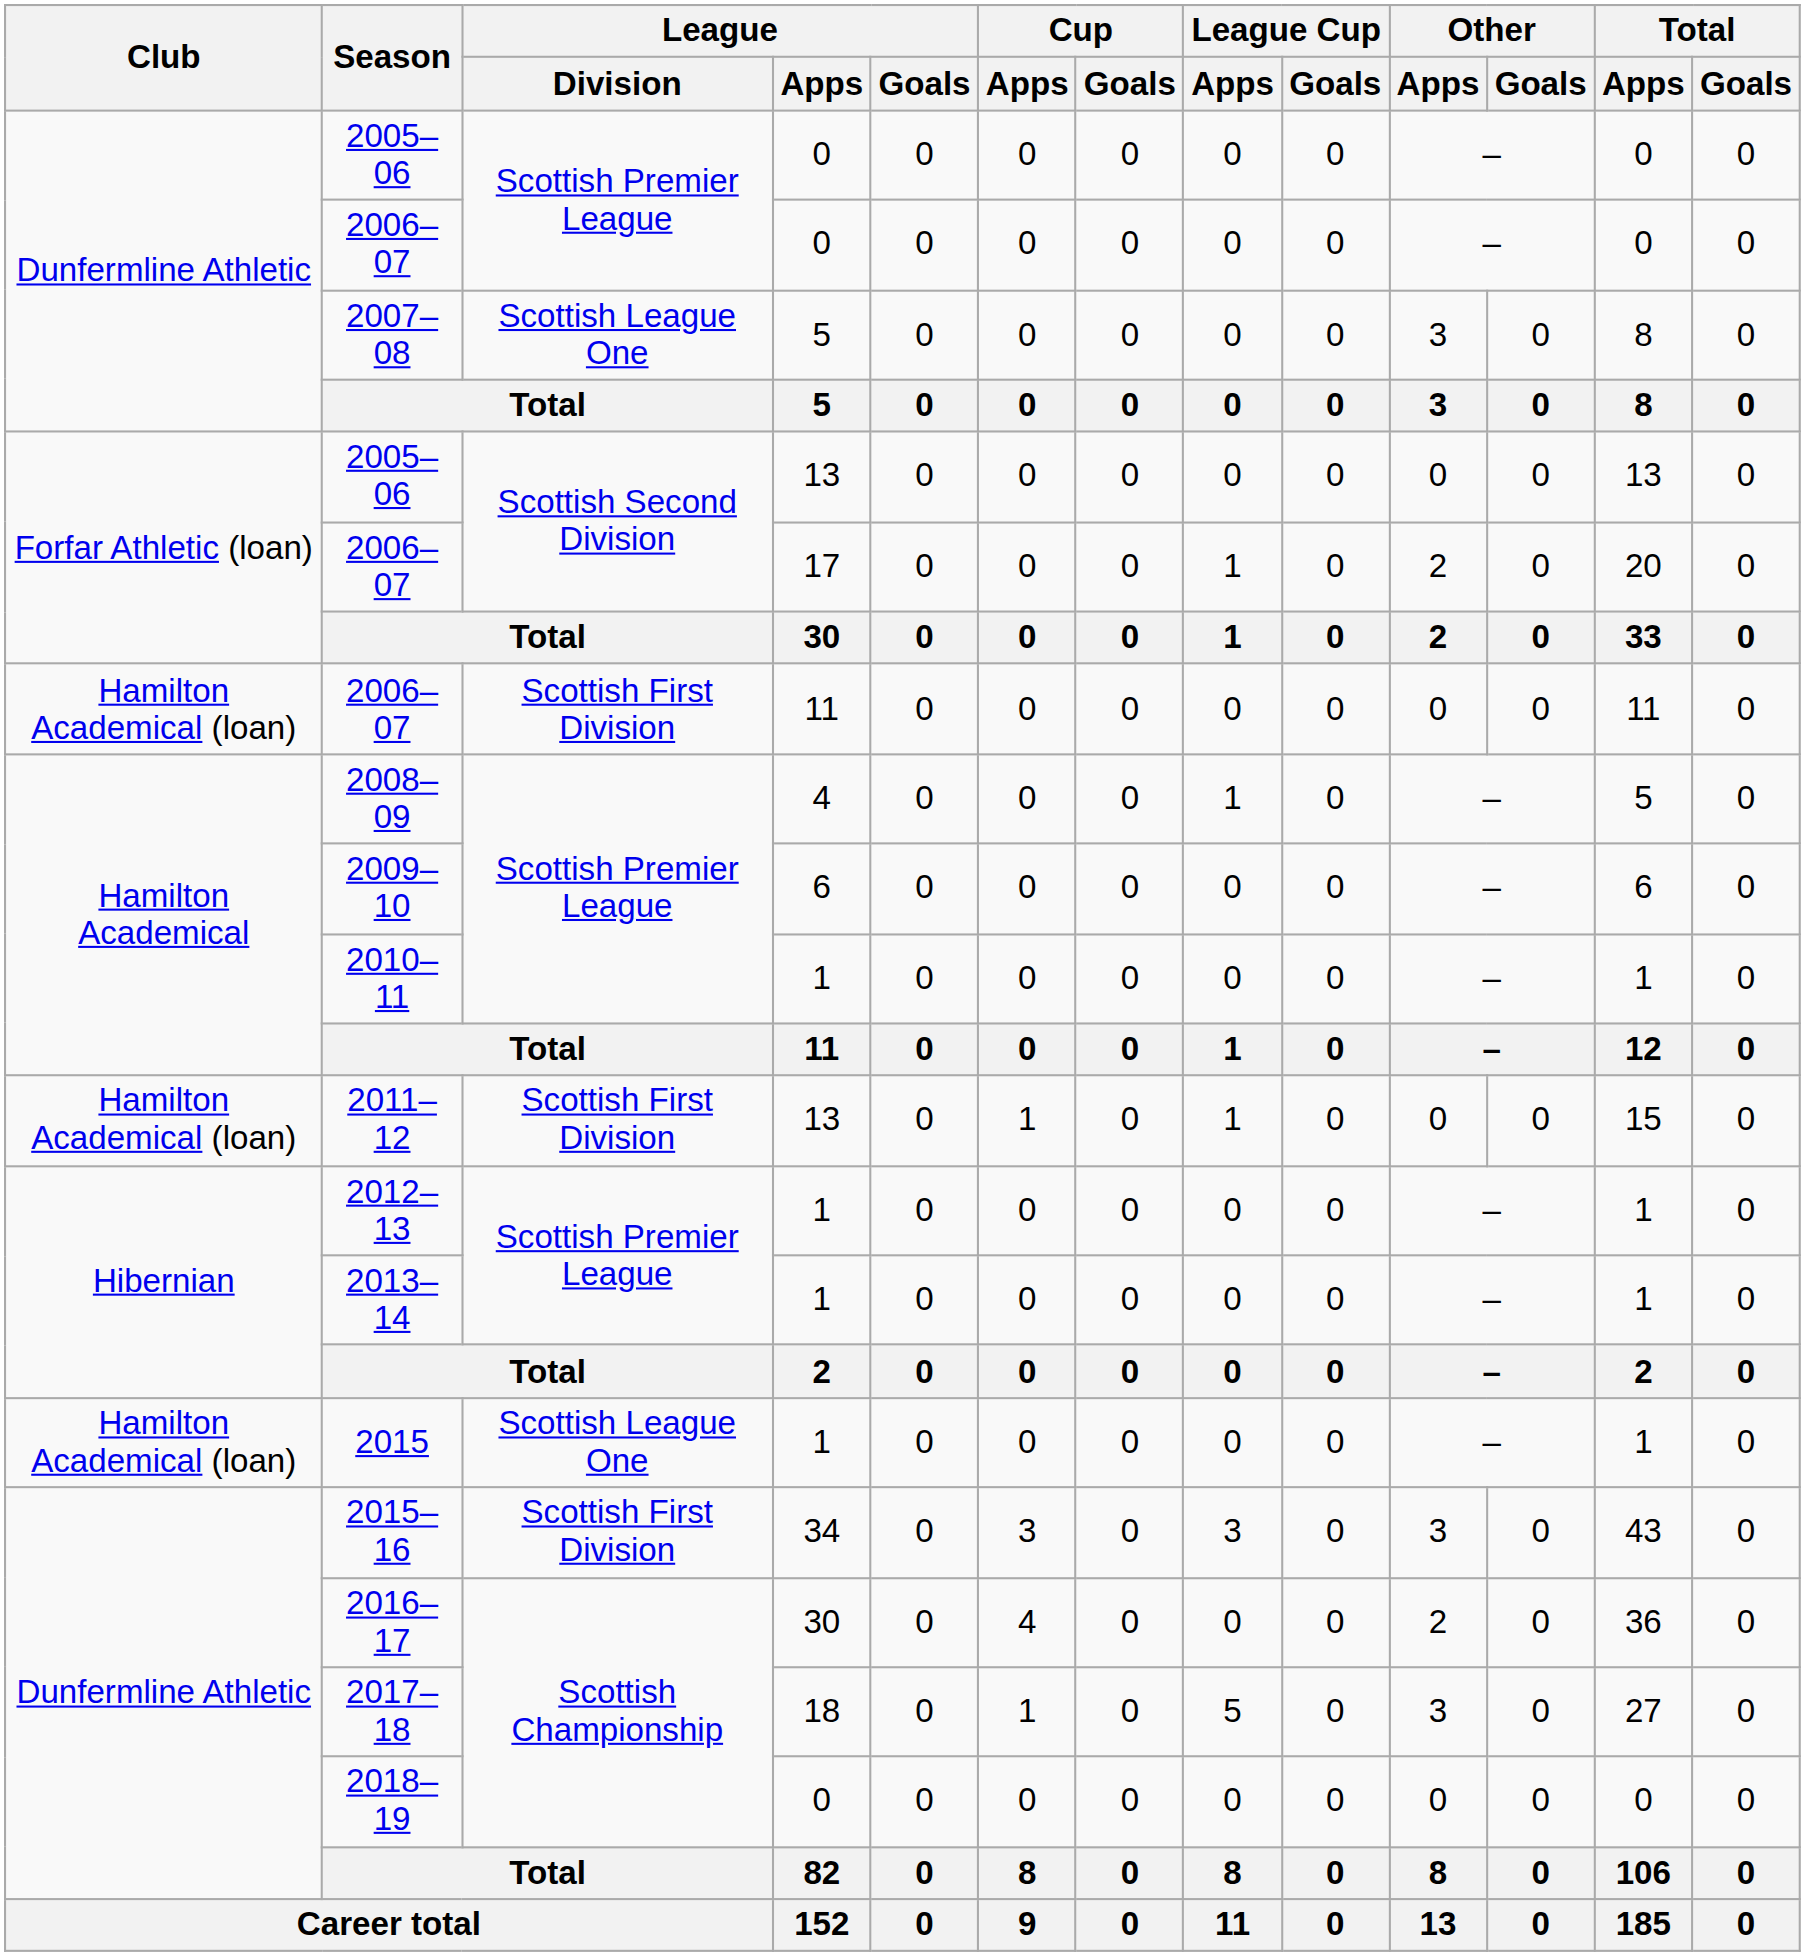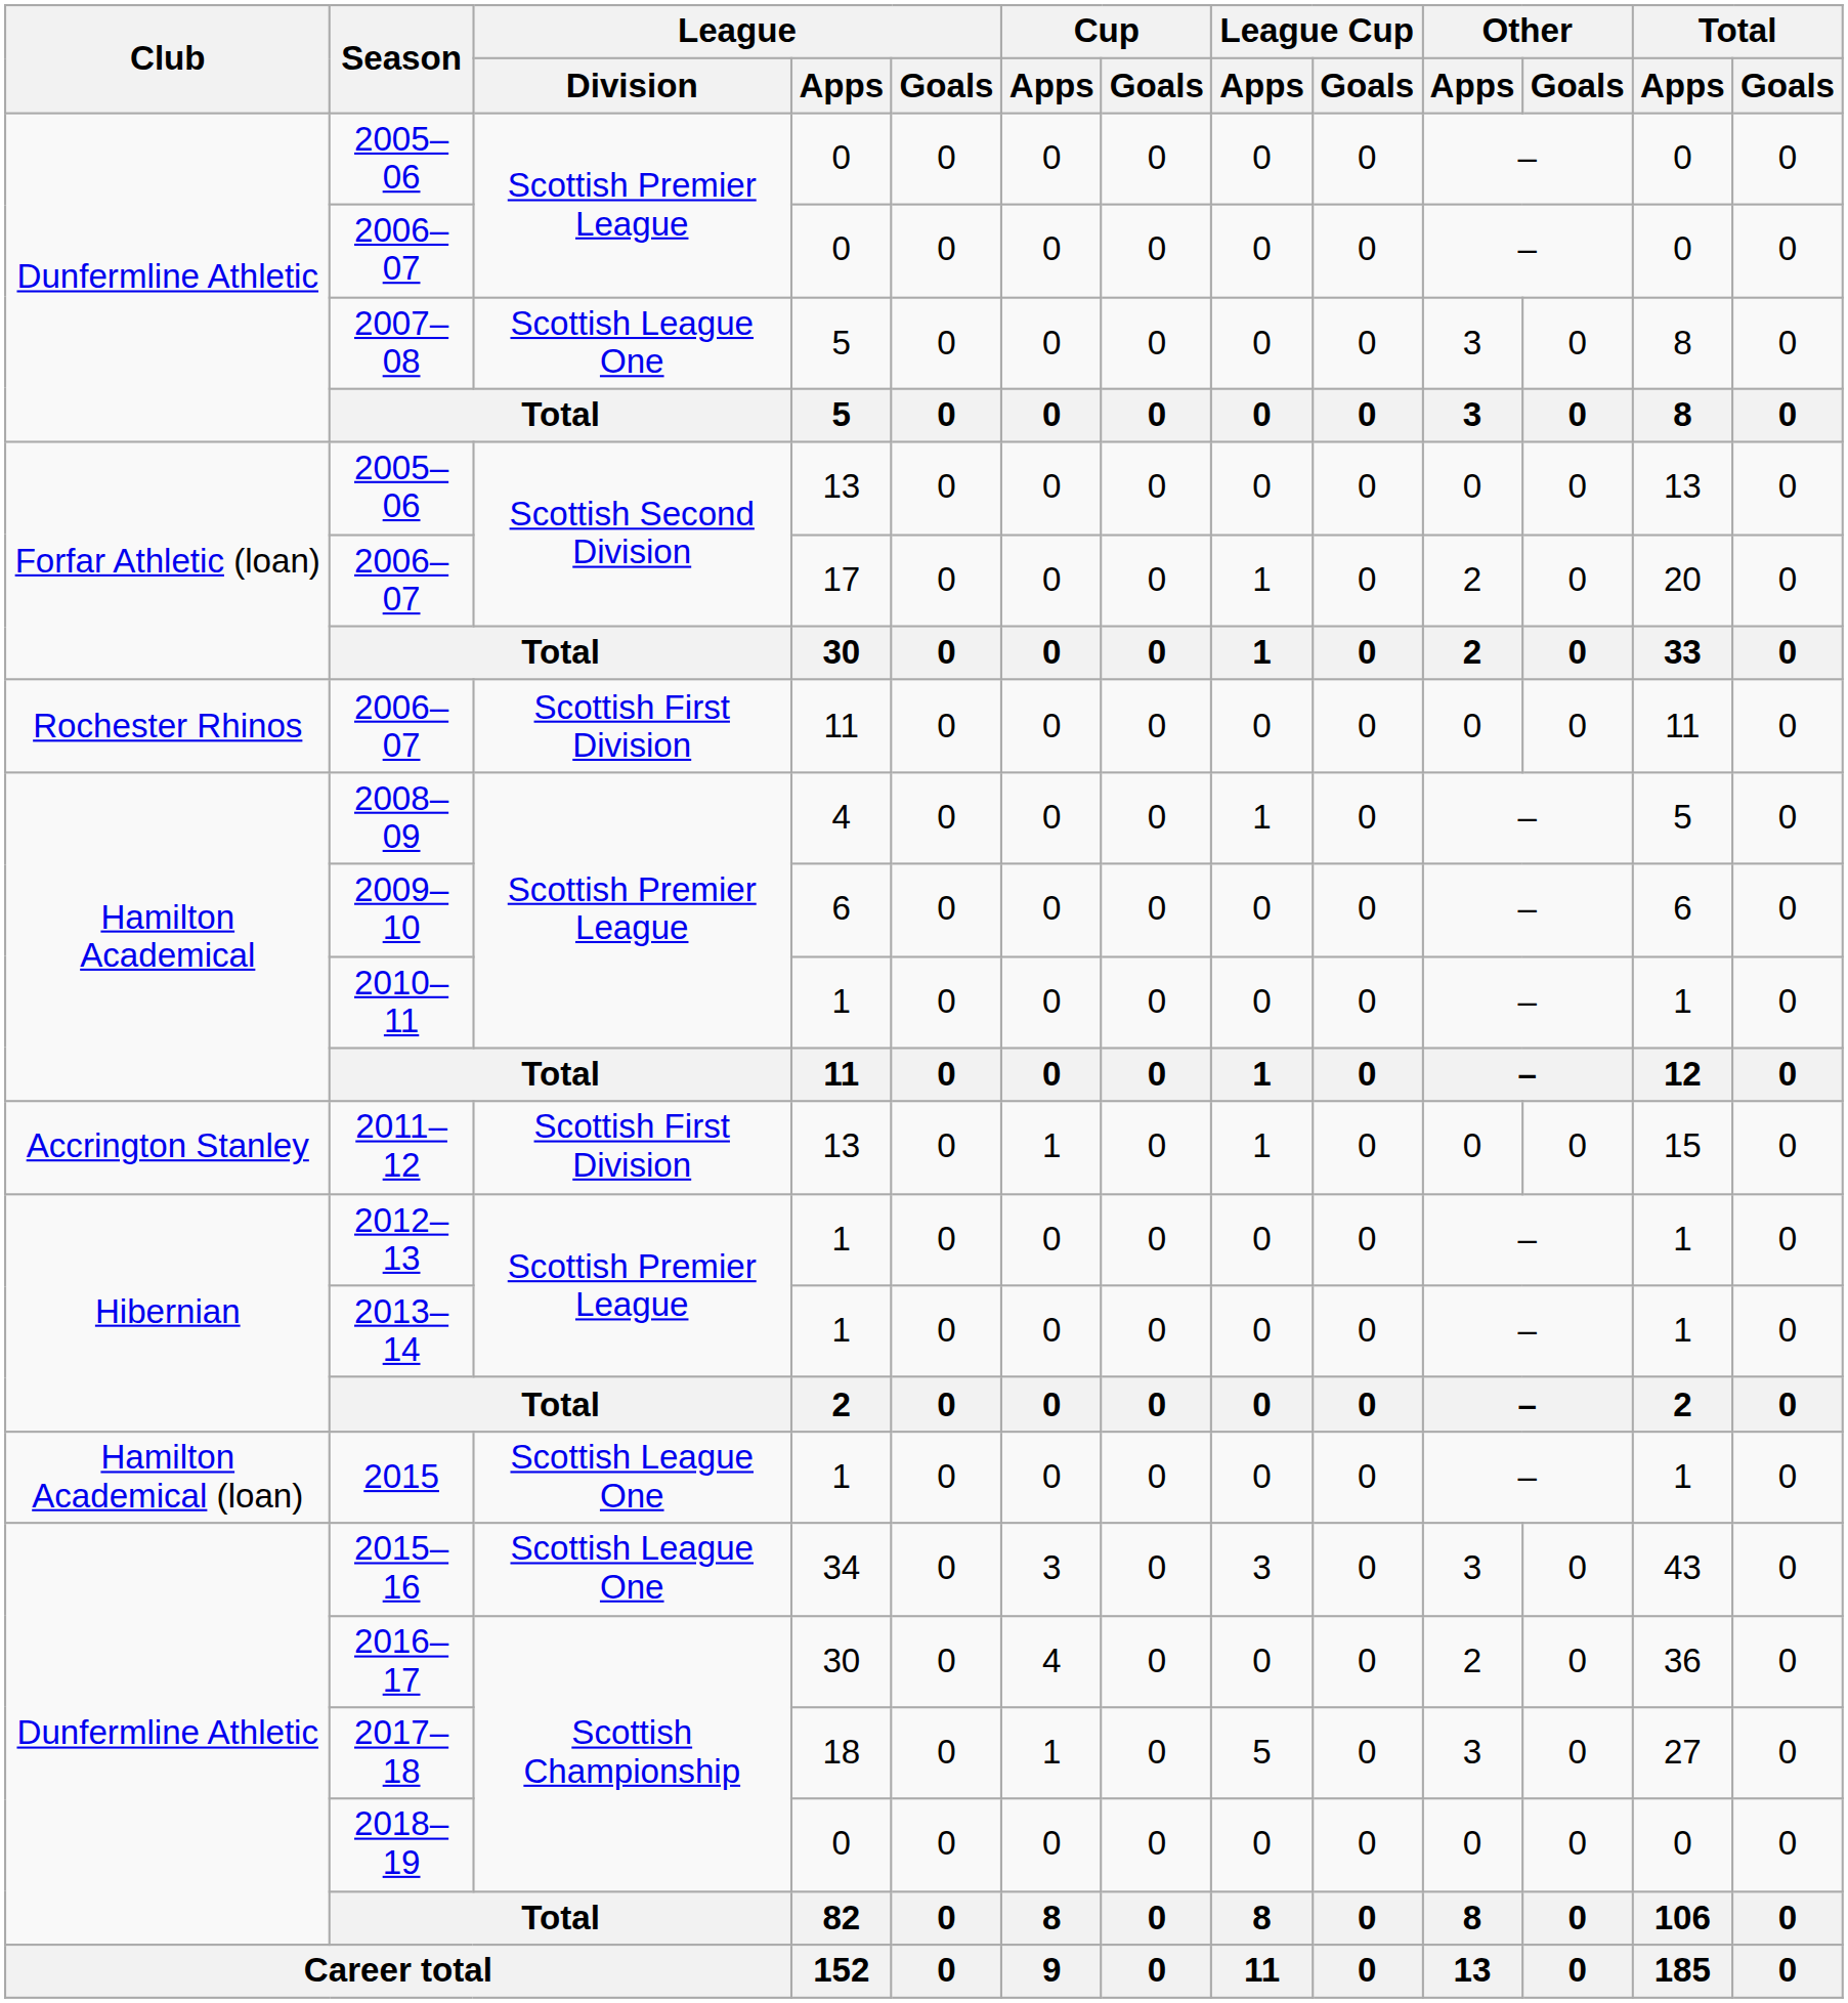2006–07 / 11 | Club: Hamilton Academical (loan) -> Rochester Rhinos
2011–12 | Club: Hamilton Academical (loan) -> Accrington Stanley
2015–16 | League / Division: Scottish First Division -> Scottish League One
